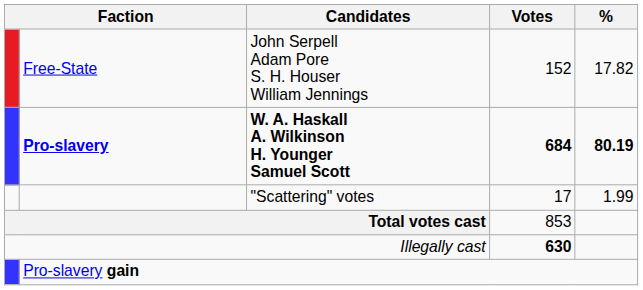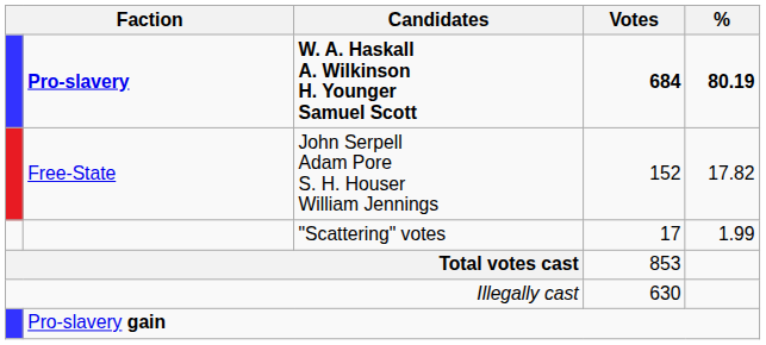rows swapped: Pro-slavery <-> Free-State
Illegally cast | Votes: bold -> normal
